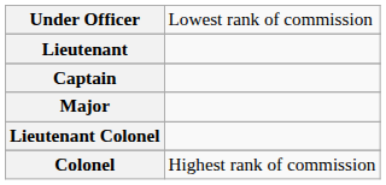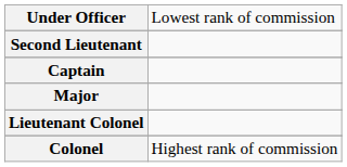+ row: Second Lieutenant
- row: Lieutenant
